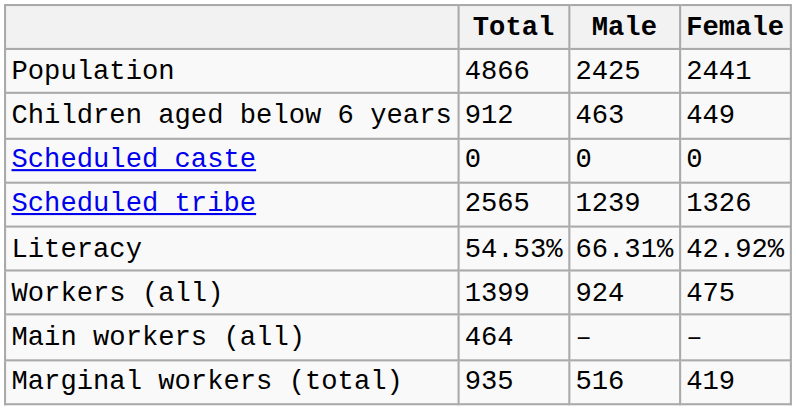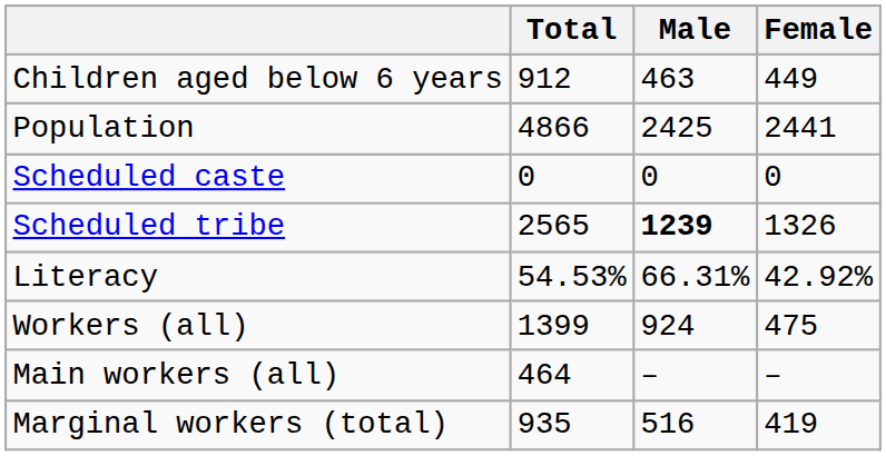rows swapped: Population <-> Children aged below 6 years
Scheduled tribe | Male: normal -> bold
